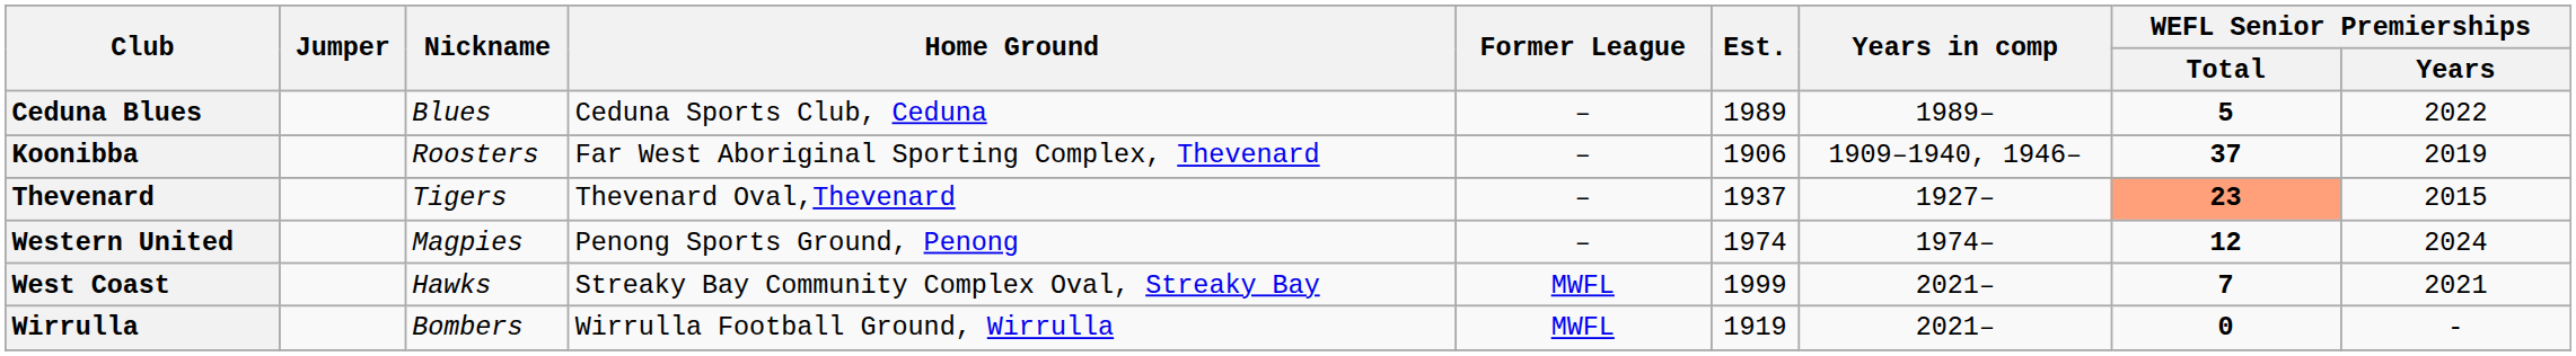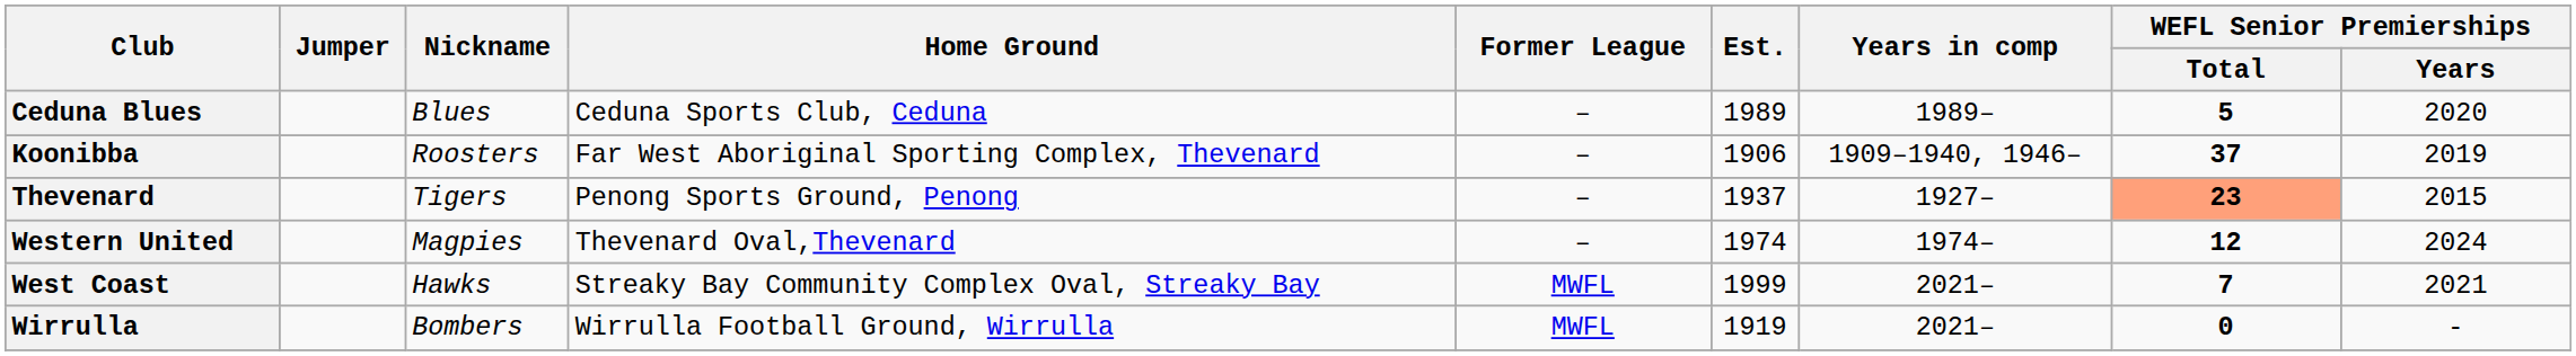Ceduna Blues | WEFL Senior Premierships / Years: 2022 -> 2020
Thevenard | Home Ground: Thevenard Oval,Thevenard -> Penong Sports Ground, Penong
Western United | Home Ground: Penong Sports Ground, Penong -> Thevenard Oval,Thevenard
